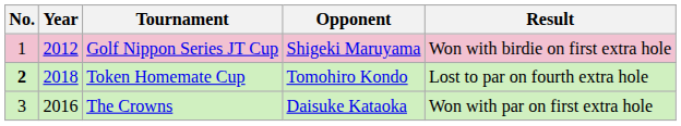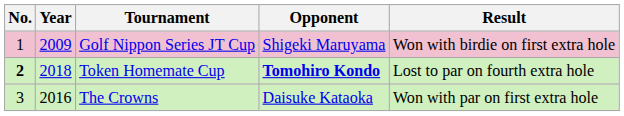Golf Nippon Series JT Cup | Year: 2012 -> 2009
Token Homemate Cup | Opponent: normal -> bold
